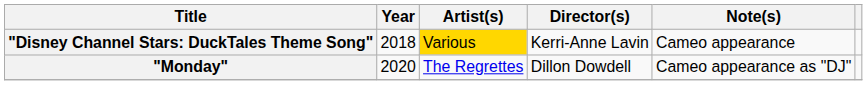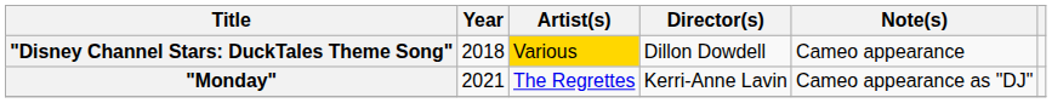"Disney Channel Stars: DuckTales Theme Song" | Director(s): Kerri-Anne Lavin -> Dillon Dowdell
"Monday" | Year: 2020 -> 2021
"Monday" | Director(s): Dillon Dowdell -> Kerri-Anne Lavin
